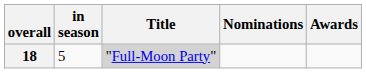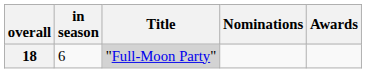18 | in season: 5 -> 6
